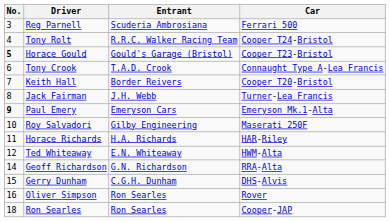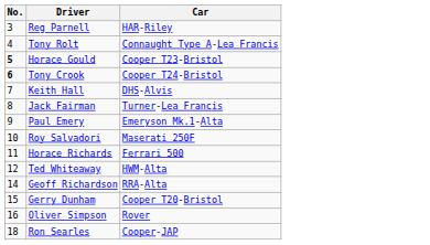- column: Entrant | Scuderia Ambrosiana | R.R.C. Walker Racing Team | Gould's Garage (Bristol) | T.A.D. Crook | Border Reivers | J.H. Webb | Emeryson Cars | Gilby Engineering | H.A. Richards | E.N. Whiteaway | G.N. Richardson | C.G.H. Dunham | Ron Searles | Ron Searles
Reg Parnell | Car: Ferrari 500 -> HAR-Riley
Tony Rolt | Car: Cooper T24-Bristol -> Connaught Type A-Lea Francis
Tony Crook | No.: normal -> bold
Tony Crook | Car: Connaught Type A-Lea Francis -> Cooper T24-Bristol
Keith Hall | Car: Cooper T20-Bristol -> DHS-Alvis
Paul Emery | No.: bold -> normal
Horace Richards | Car: HAR-Riley -> Ferrari 500
Gerry Dunham | Car: DHS-Alvis -> Cooper T20-Bristol
